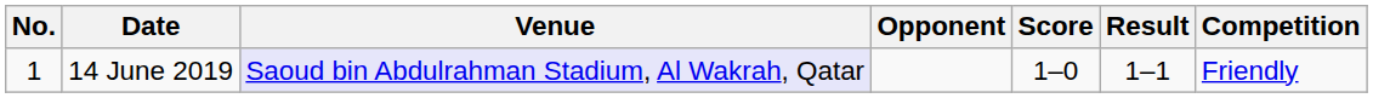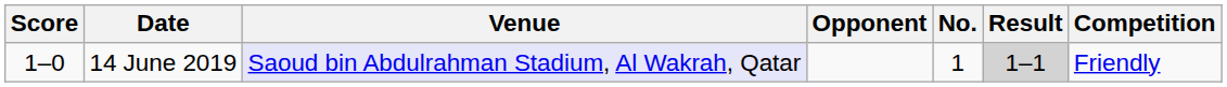columns swapped: No. <-> Score
14 June 2019 | Result: no background -> lightgrey background
